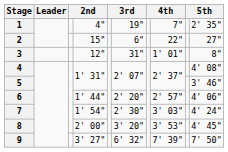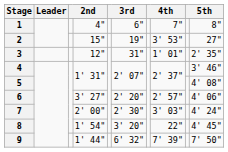1 | column 6: 19" -> 6"
1 | column 10: 2' 35" -> 8"
2 | column 6: 6" -> 19"
2 | column 8: 22" -> 3' 53"
3 | column 10: 8" -> 2' 35"
4 | column 10: 4' 08" -> 3' 46"
5 | column 10: 3' 46" -> 4' 08"
6 | column 4: 1' 44" -> 3' 27"
7 | column 4: 1' 54" -> 2' 00"
8 | column 4: 2' 00" -> 1' 54"
8 | column 8: 3' 53" -> 22"
9 | column 4: 3' 27" -> 1' 44"
